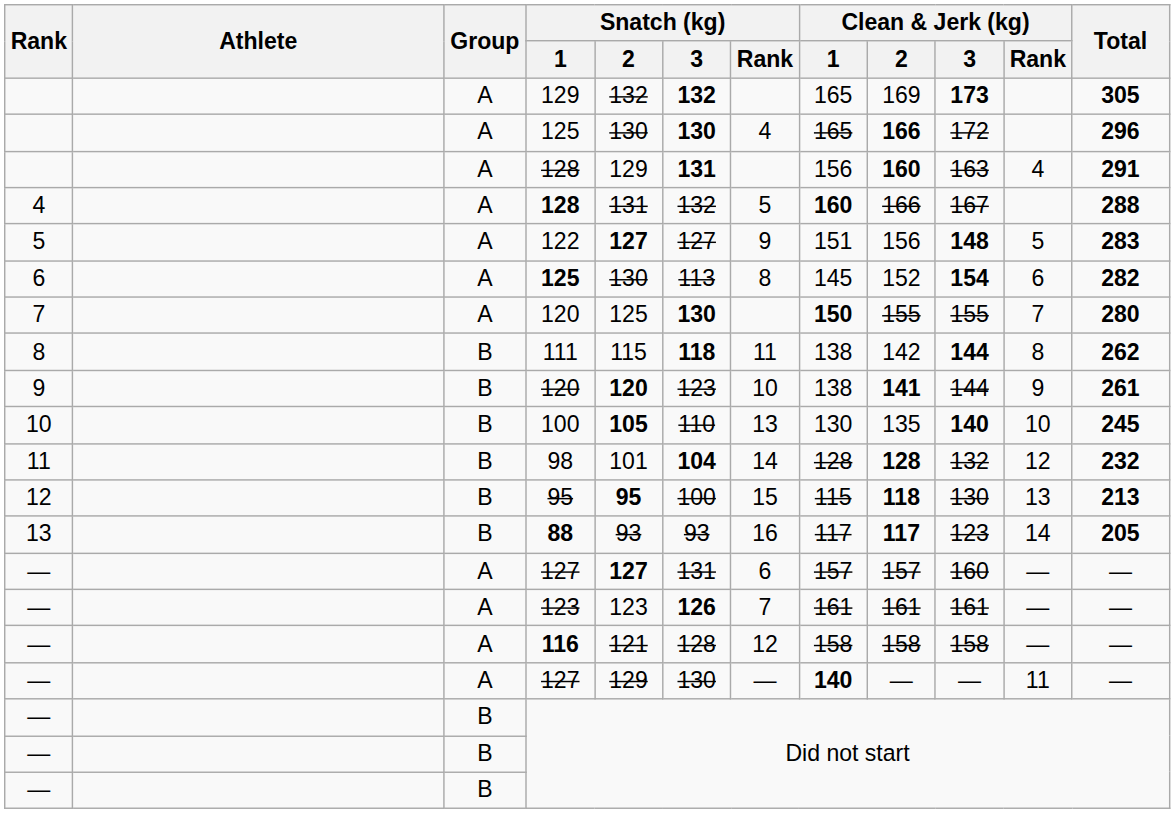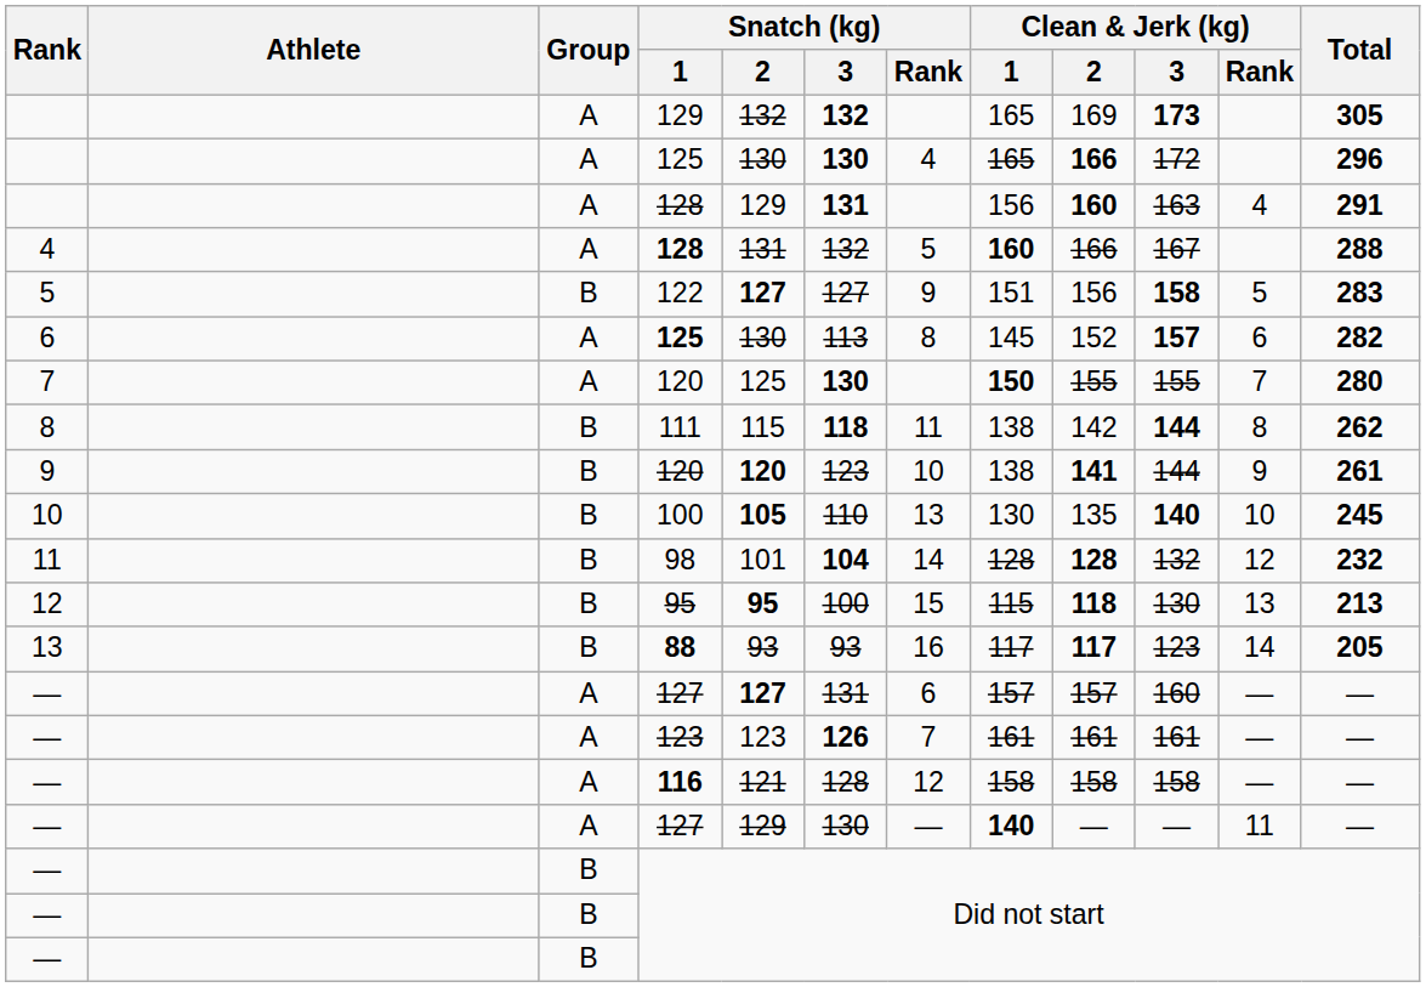122 | Group: A -> B
122 | Clean & Jerk (kg) / 3: 148 -> 158
6 / 125 | Clean & Jerk (kg) / 3: 154 -> 157
